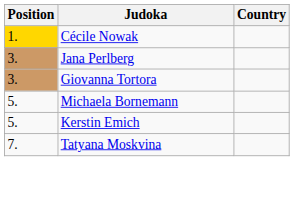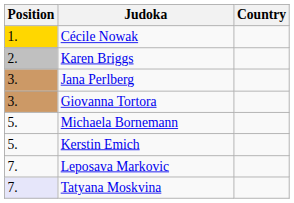+ row: 2. | Karen Briggs
+ row: 7. | Leposava Markovic
Tatyana Moskvina | Position: no background -> lavender background
